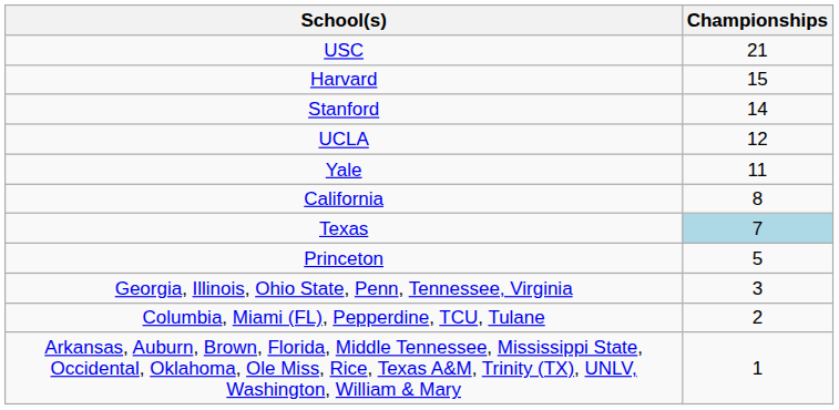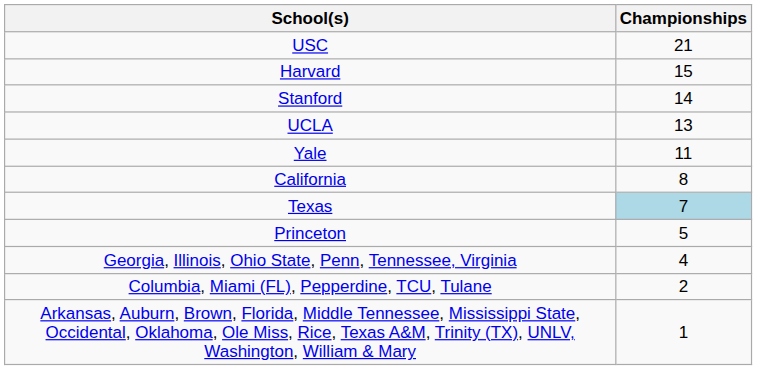UCLA | Championships: 12 -> 13
Georgia, Illinois, Ohio State, Penn, Tennessee, Virginia | Championships: 3 -> 4
